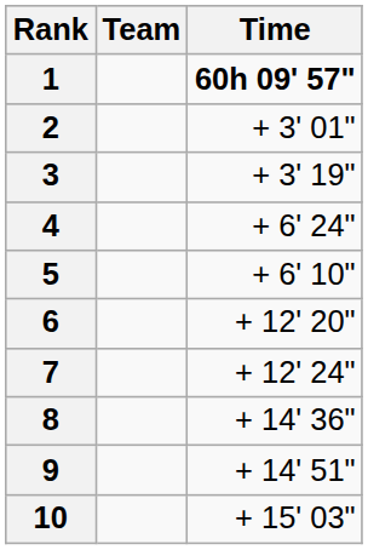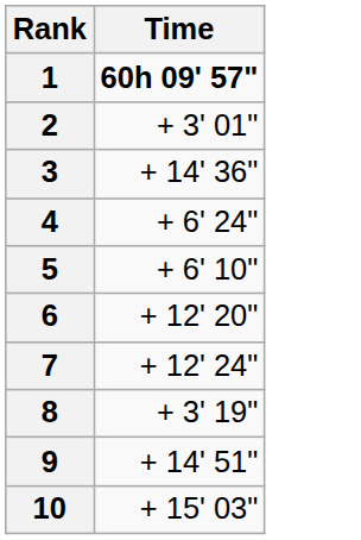- column: Team
3 | Time: + 3' 19" -> + 14' 36"
8 | Time: + 14' 36" -> + 3' 19"
